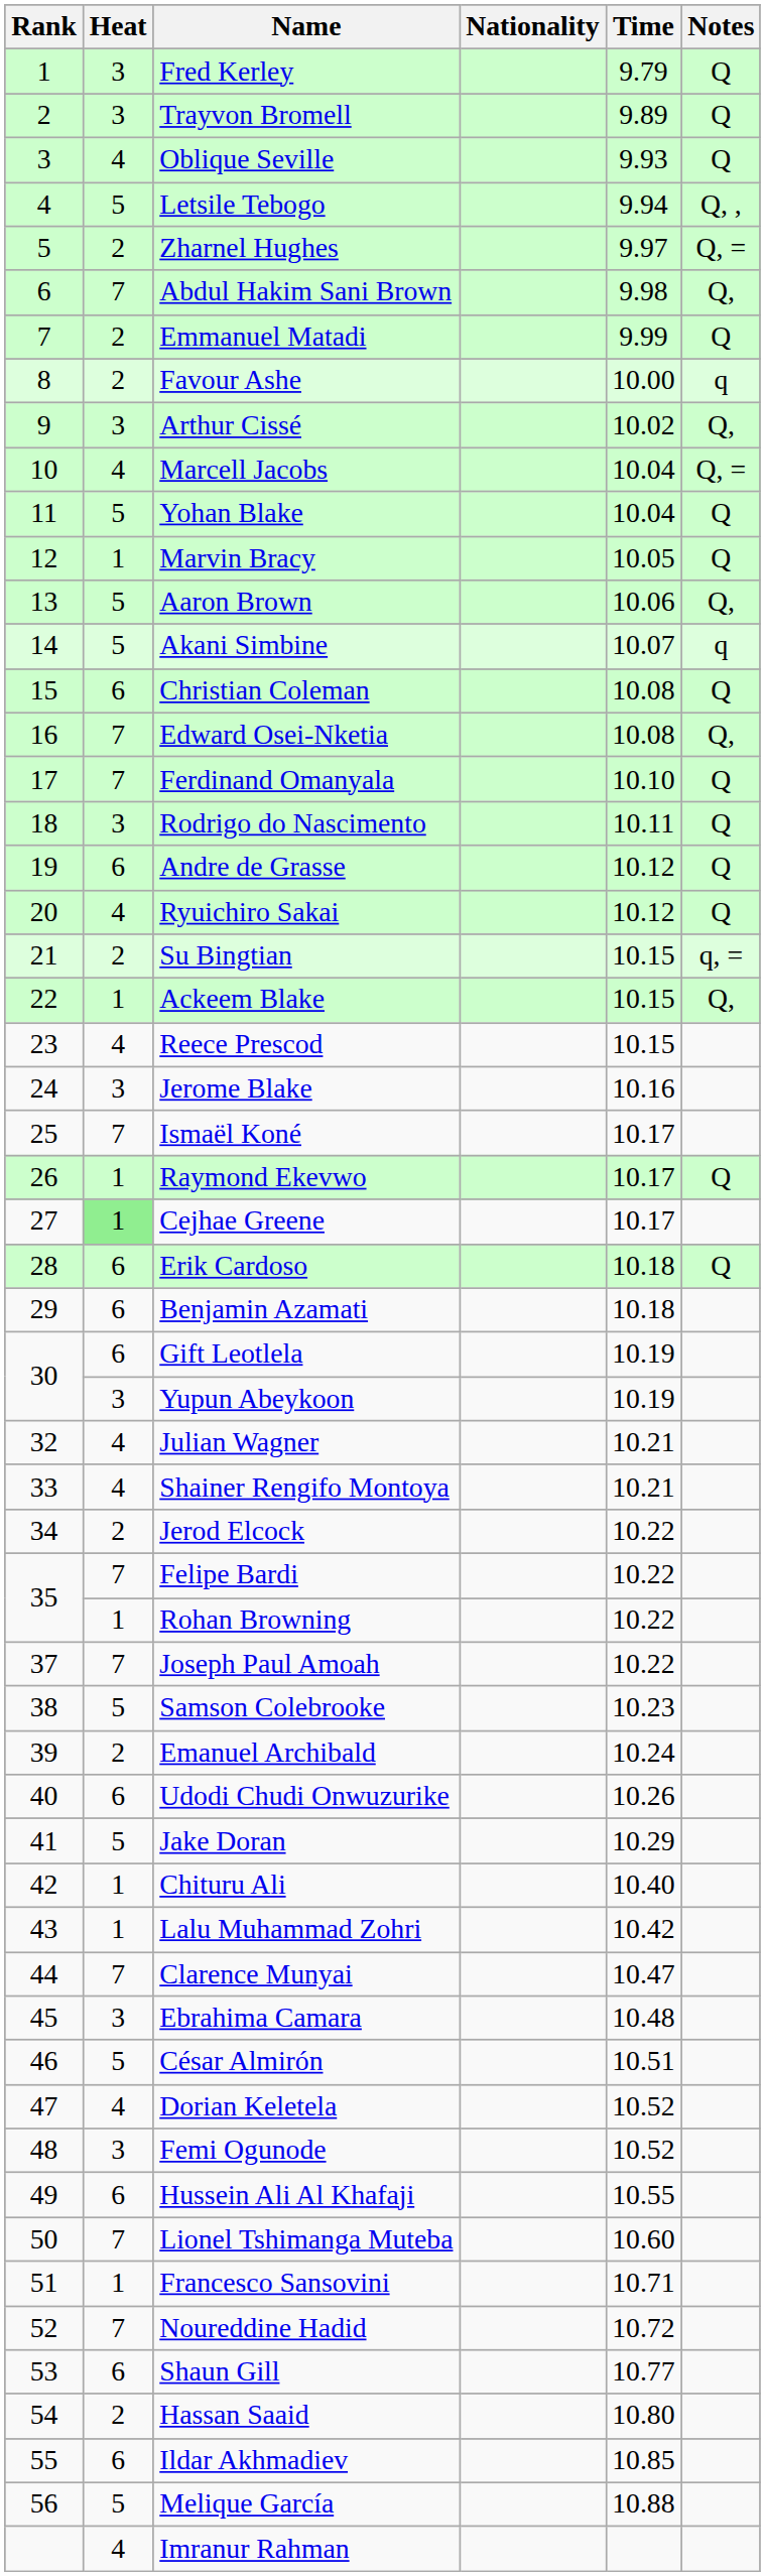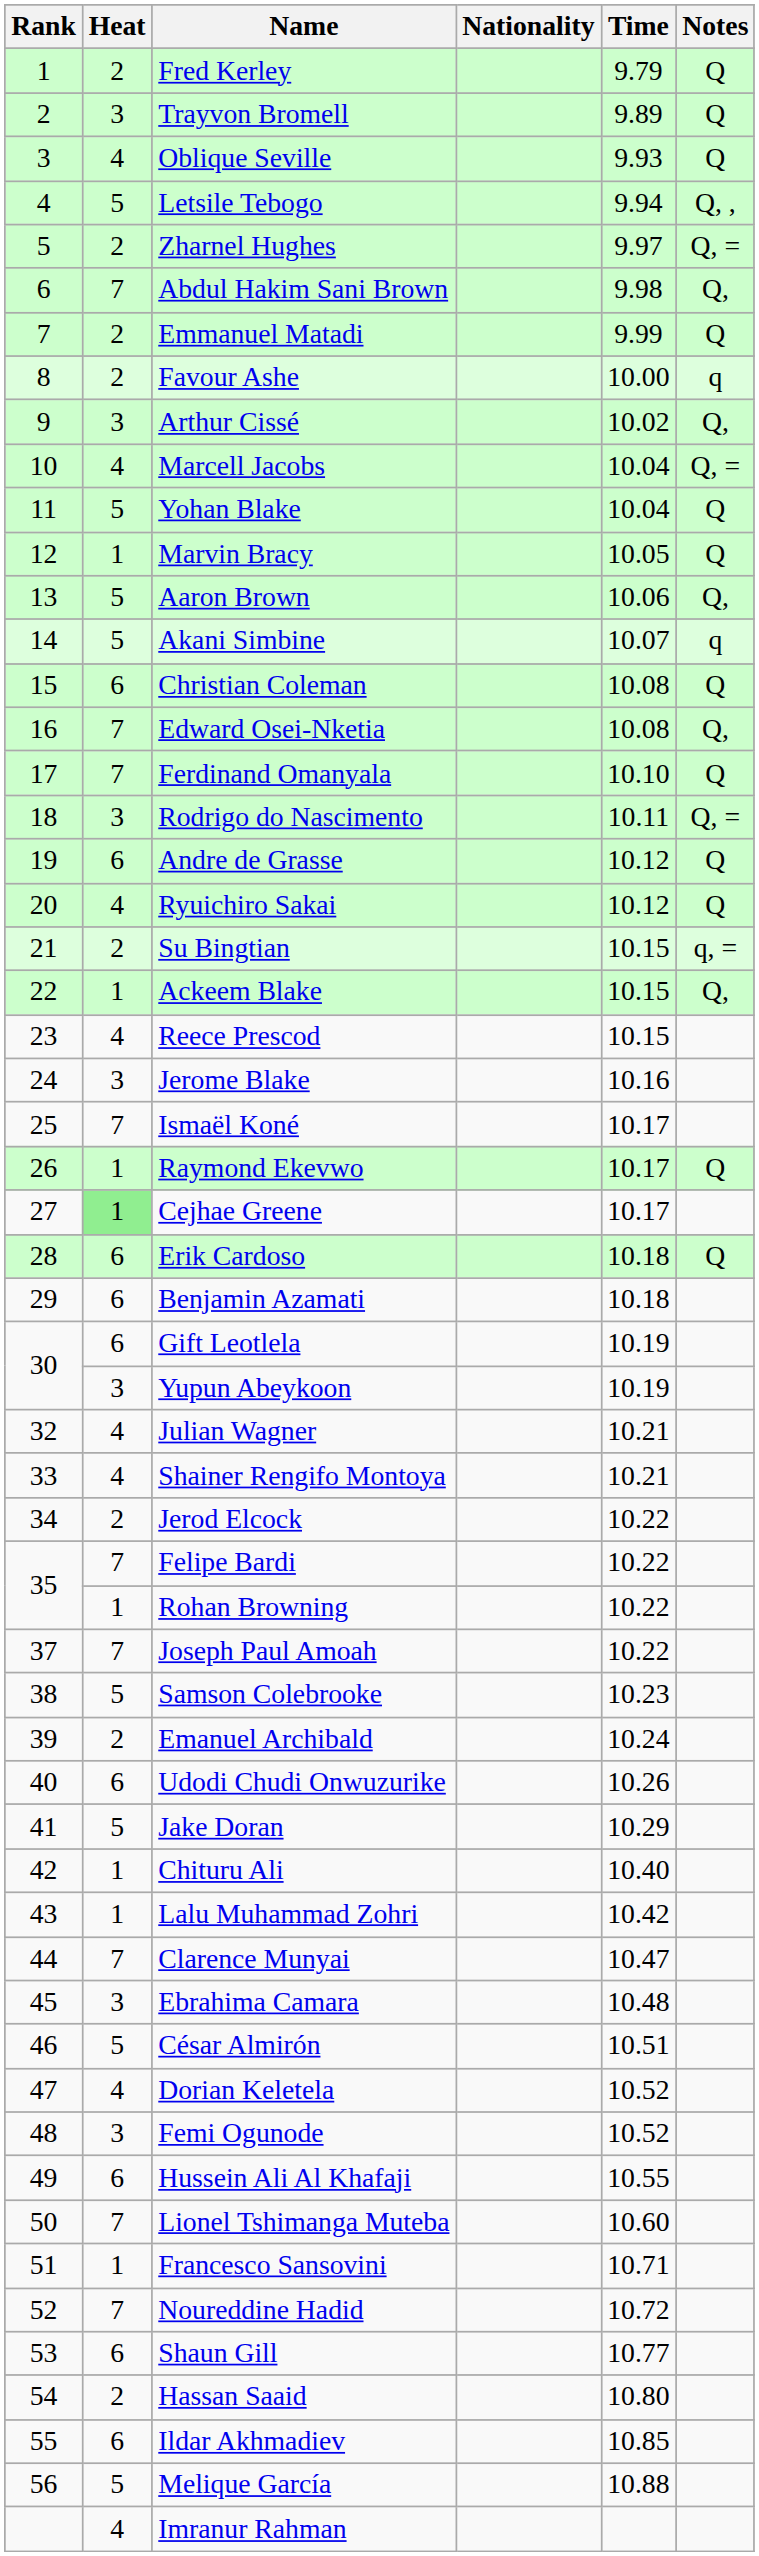Fred Kerley | Heat: 3 -> 2
Rodrigo do Nascimento | Notes: Q -> Q, =
